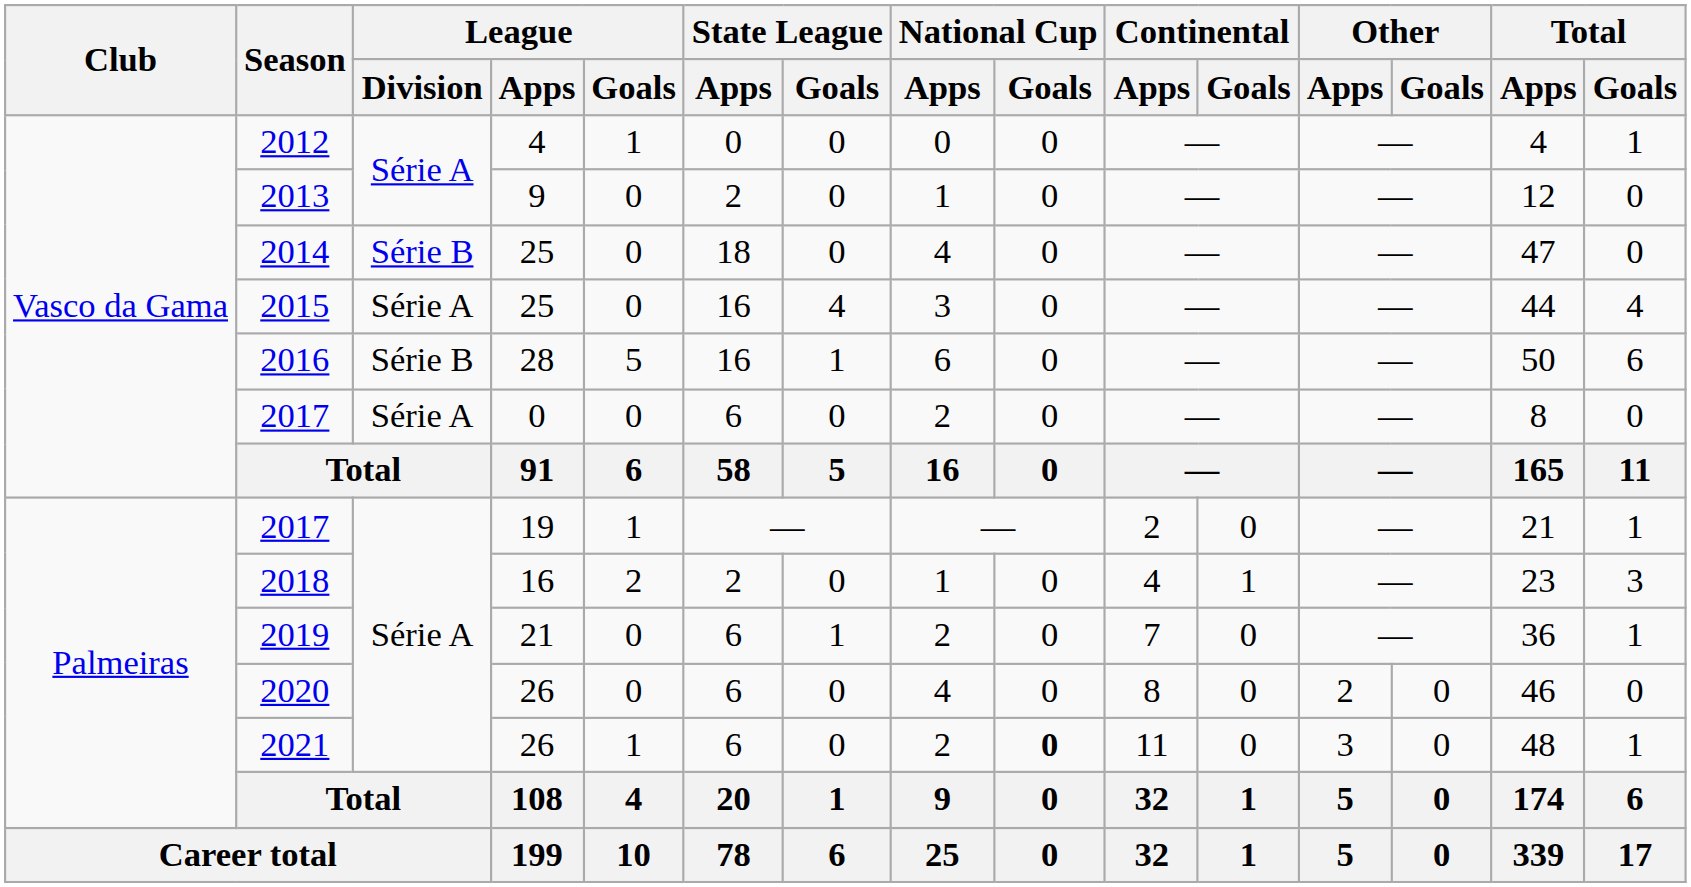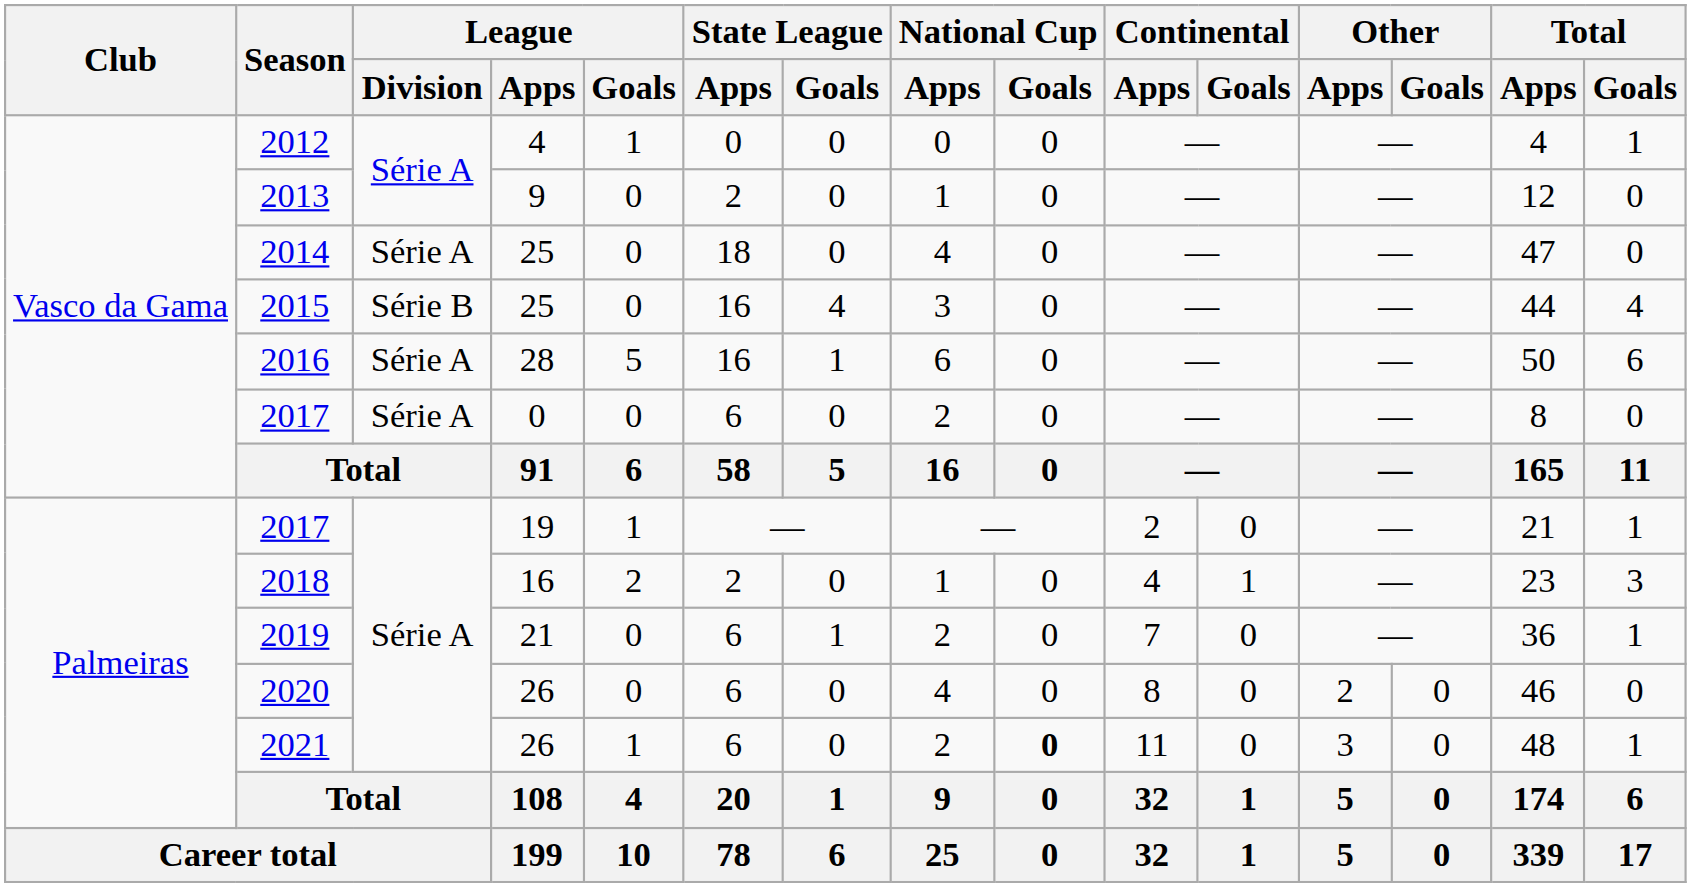2014 | League / Division: Série B -> Série A
2015 | League / Division: Série A -> Série B
2016 | League / Division: Série B -> Série A
